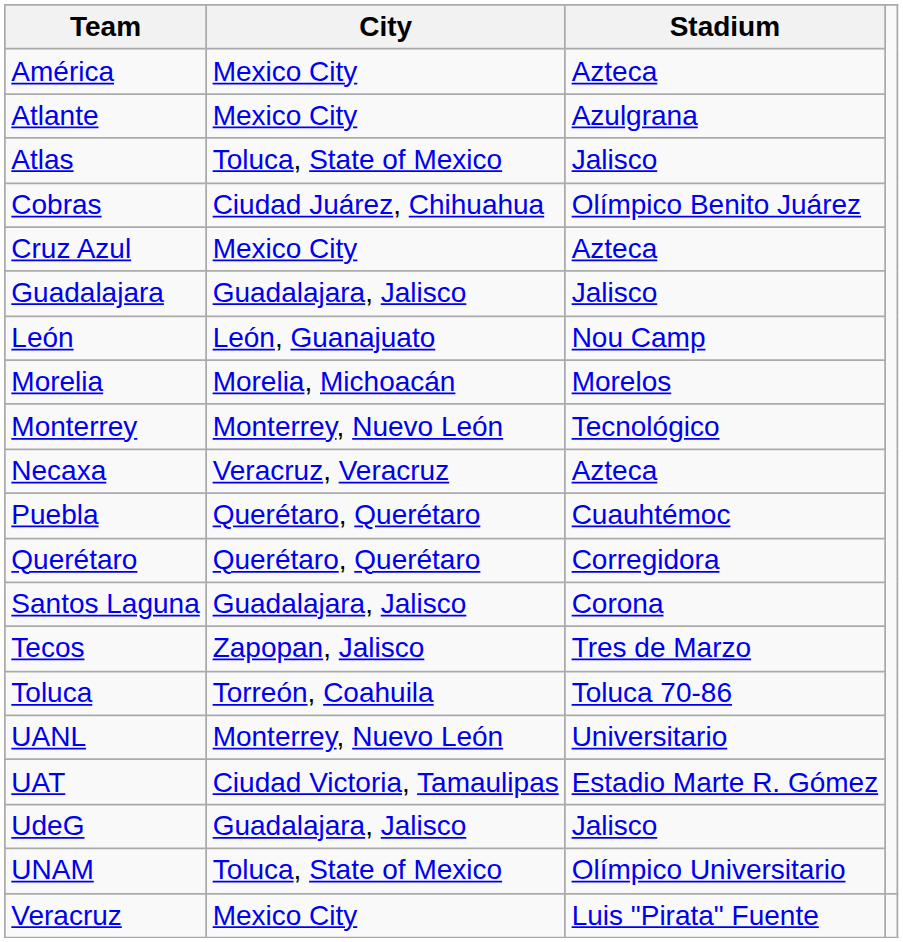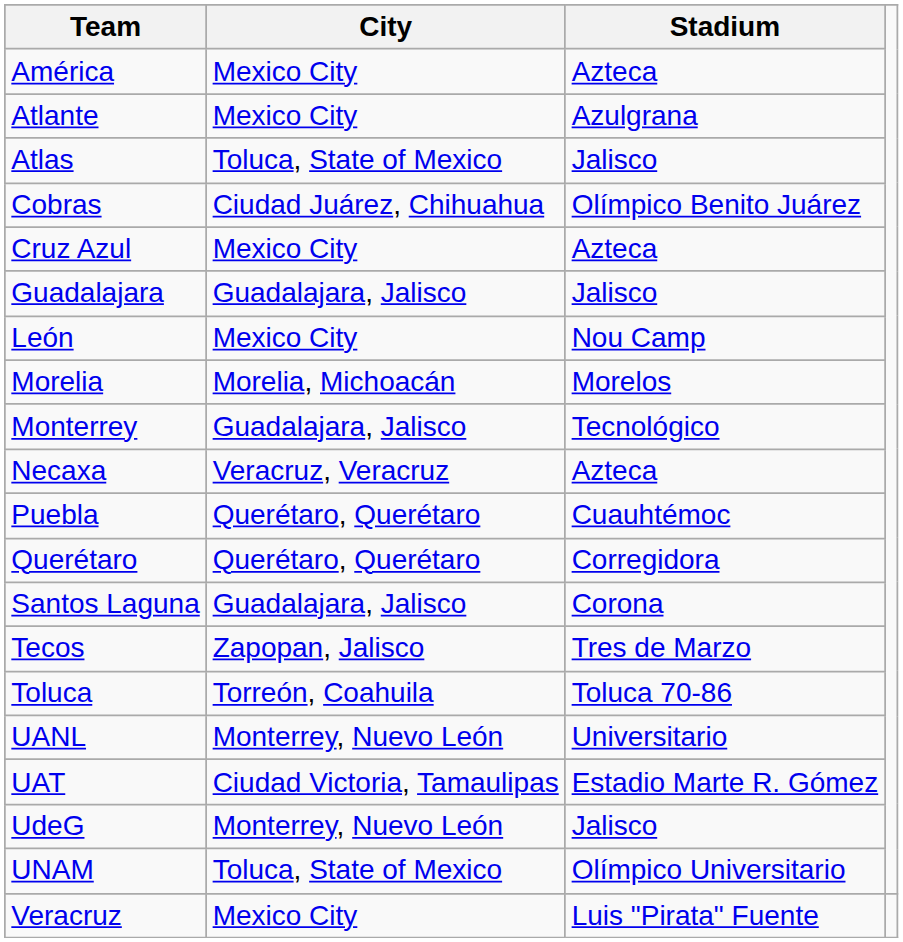León | City: León, Guanajuato -> Mexico City
Monterrey | City: Monterrey, Nuevo León -> Guadalajara, Jalisco
UdeG | City: Guadalajara, Jalisco -> Monterrey, Nuevo León
